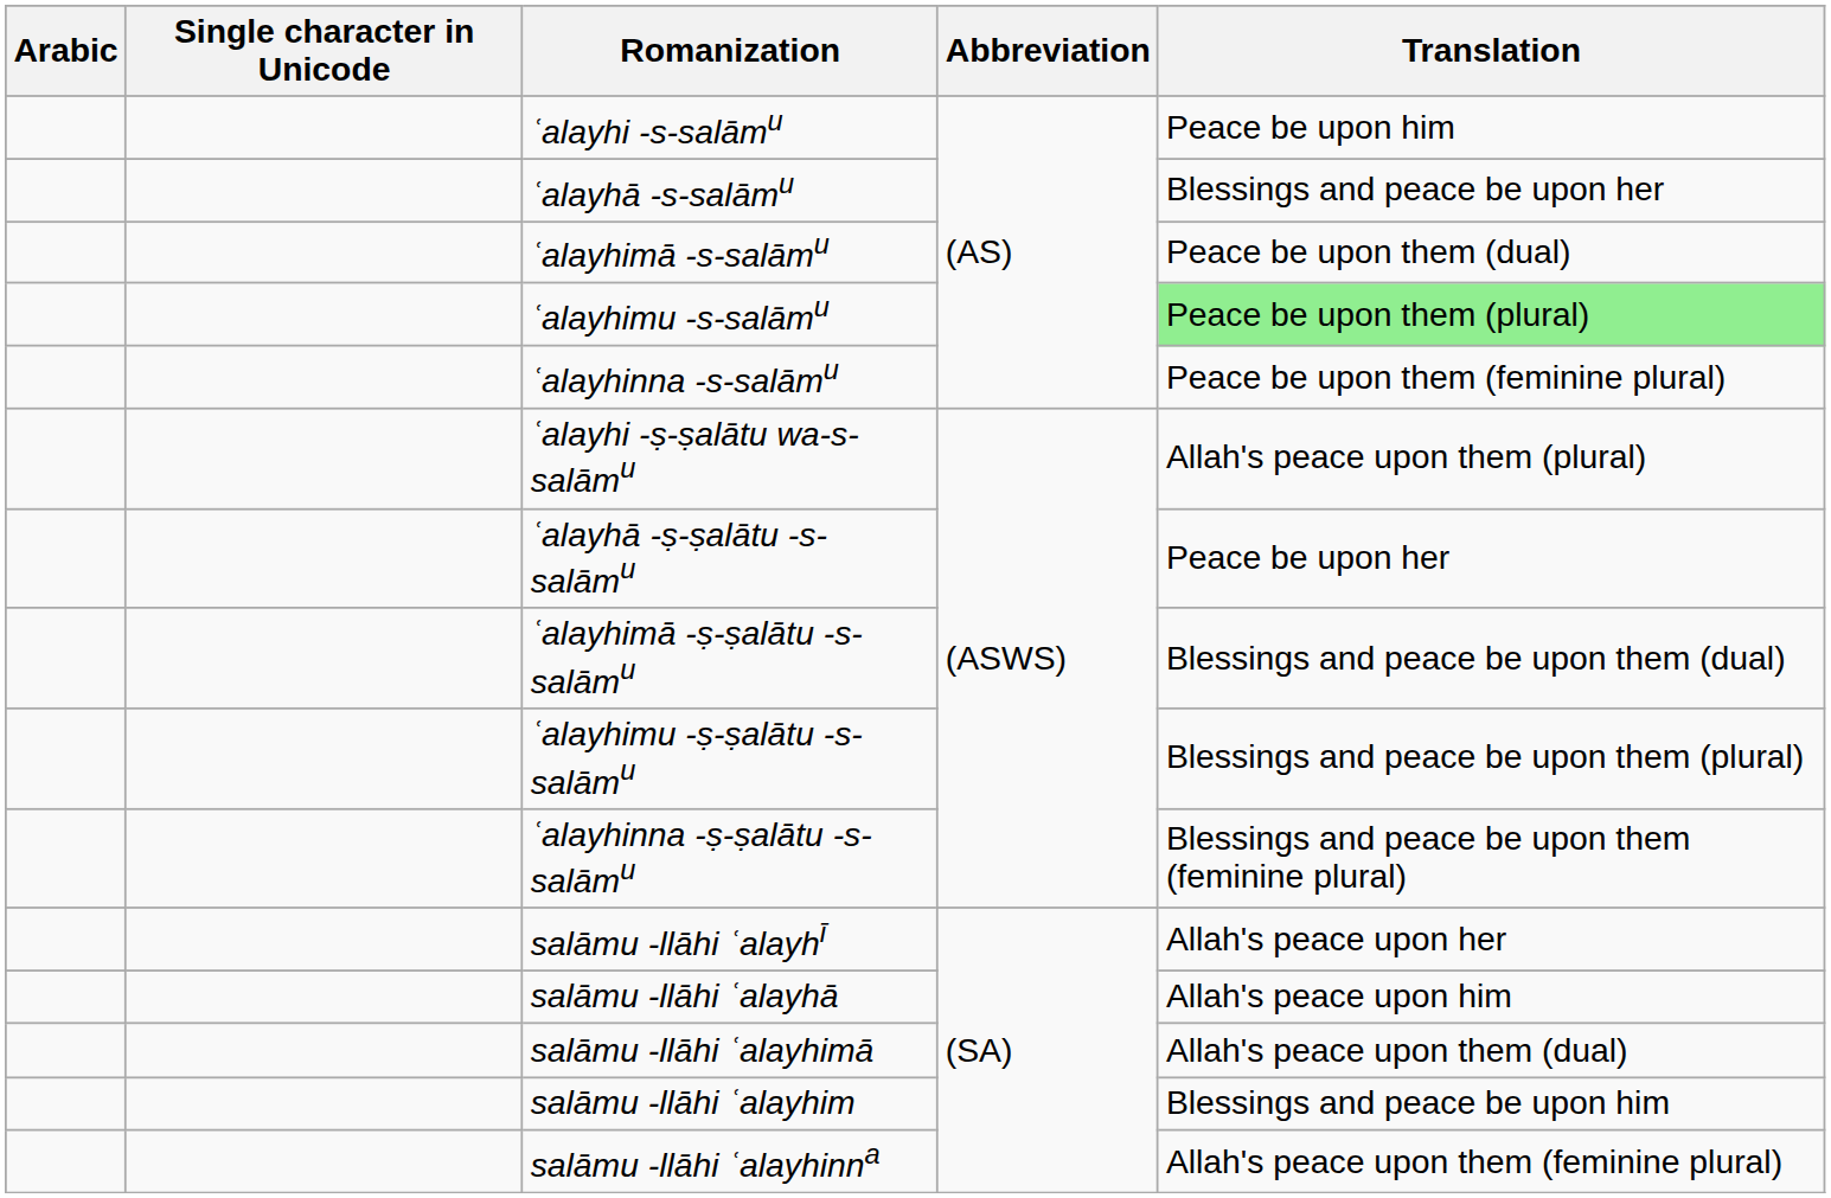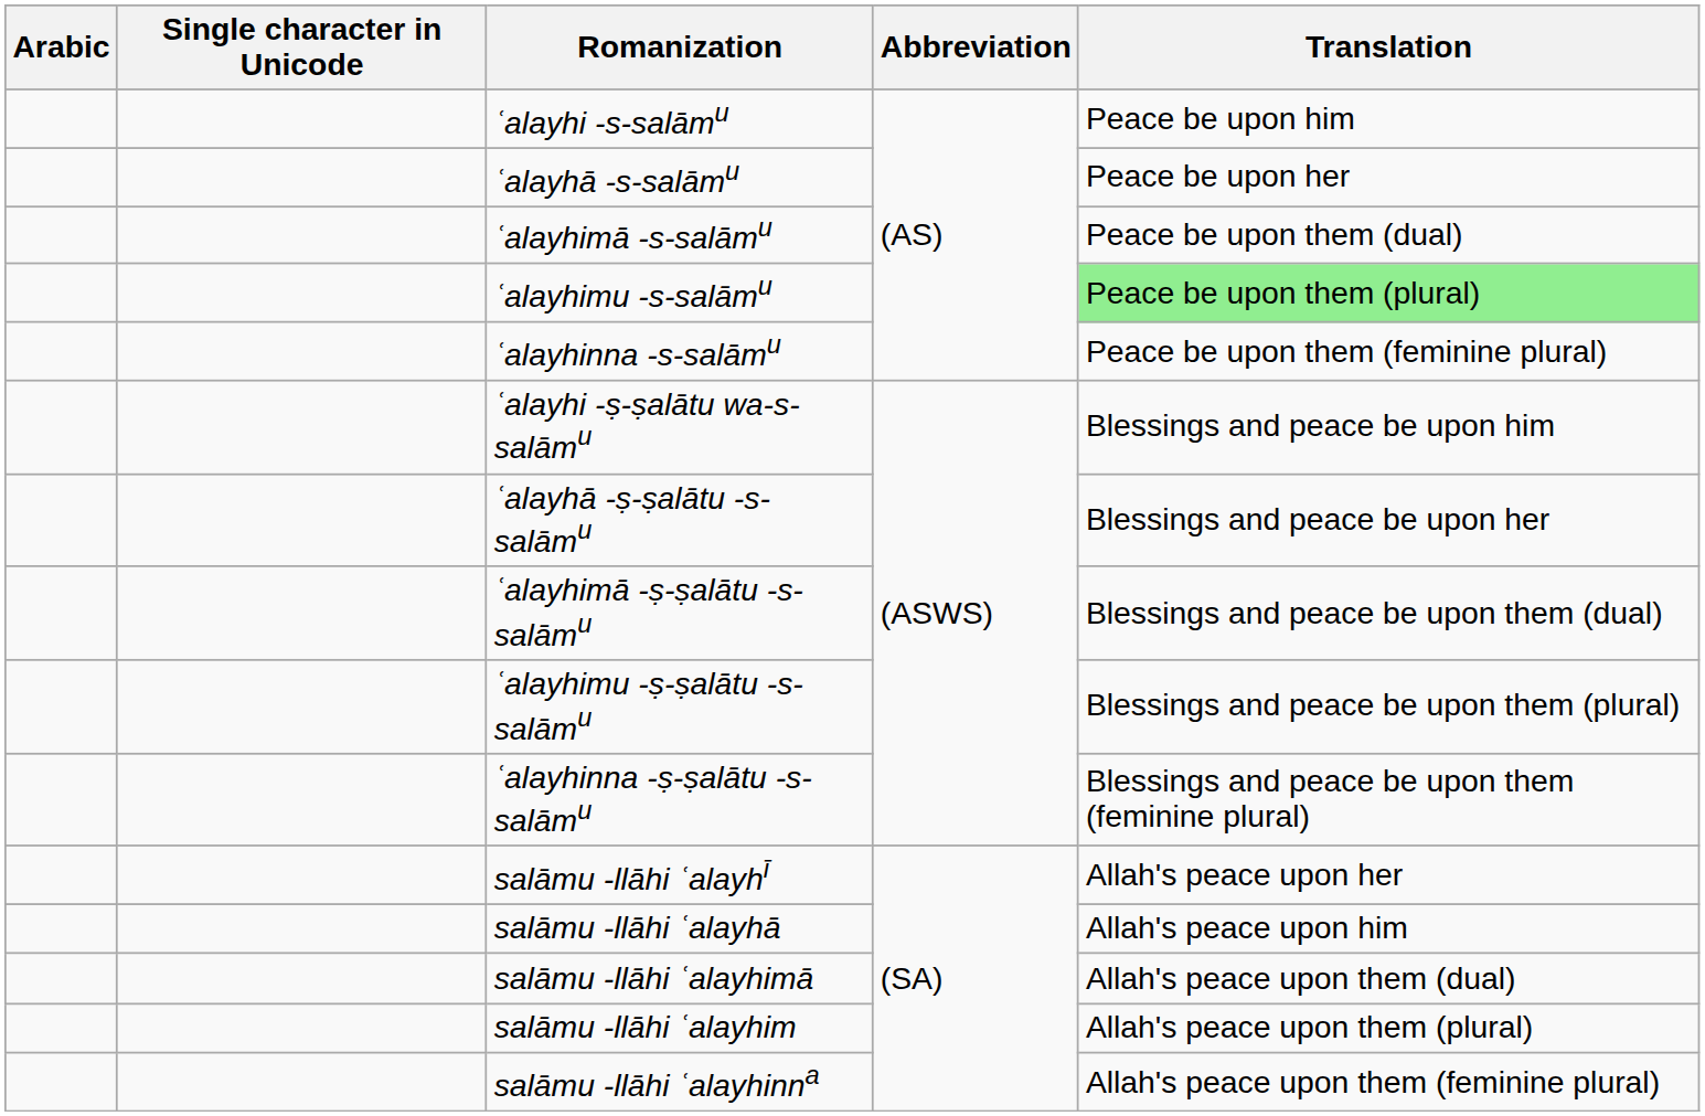ʿalayhā -s-salāmu | Translation: Blessings and peace be upon her -> Peace be upon her
ʿalayhi -ṣ-ṣalātu wa-s-salāmu | Translation: Allah's peace upon them (plural) -> Blessings and peace be upon him
ʿalayhā -ṣ-ṣalātu -s-salāmu | Translation: Peace be upon her -> Blessings and peace be upon her
salāmu -llāhi ʿalayhim | Translation: Blessings and peace be upon him -> Allah's peace upon them (plural)
